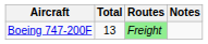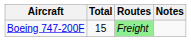Boeing 747-200F | Total: 13 -> 15
